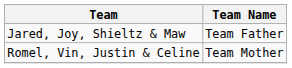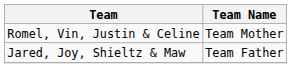rows swapped: Romel, Vin, Justin & Celine <-> Jared, Joy, Shieltz & Maw
